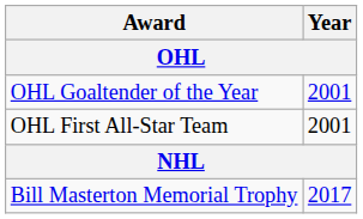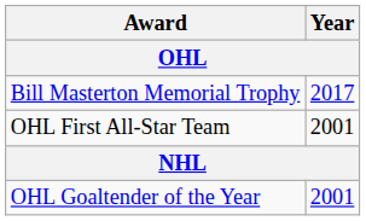rows swapped: OHL Goaltender of the Year <-> Bill Masterton Memorial Trophy
